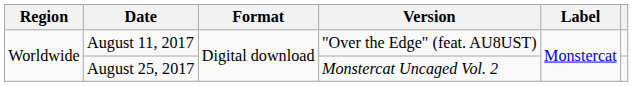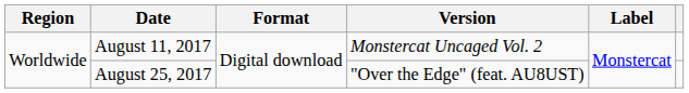August 11, 2017 | Version: "Over the Edge" (feat. AU8UST) -> Monstercat Uncaged Vol. 2
August 25, 2017 | Version: Monstercat Uncaged Vol. 2 -> "Over the Edge" (feat. AU8UST)
